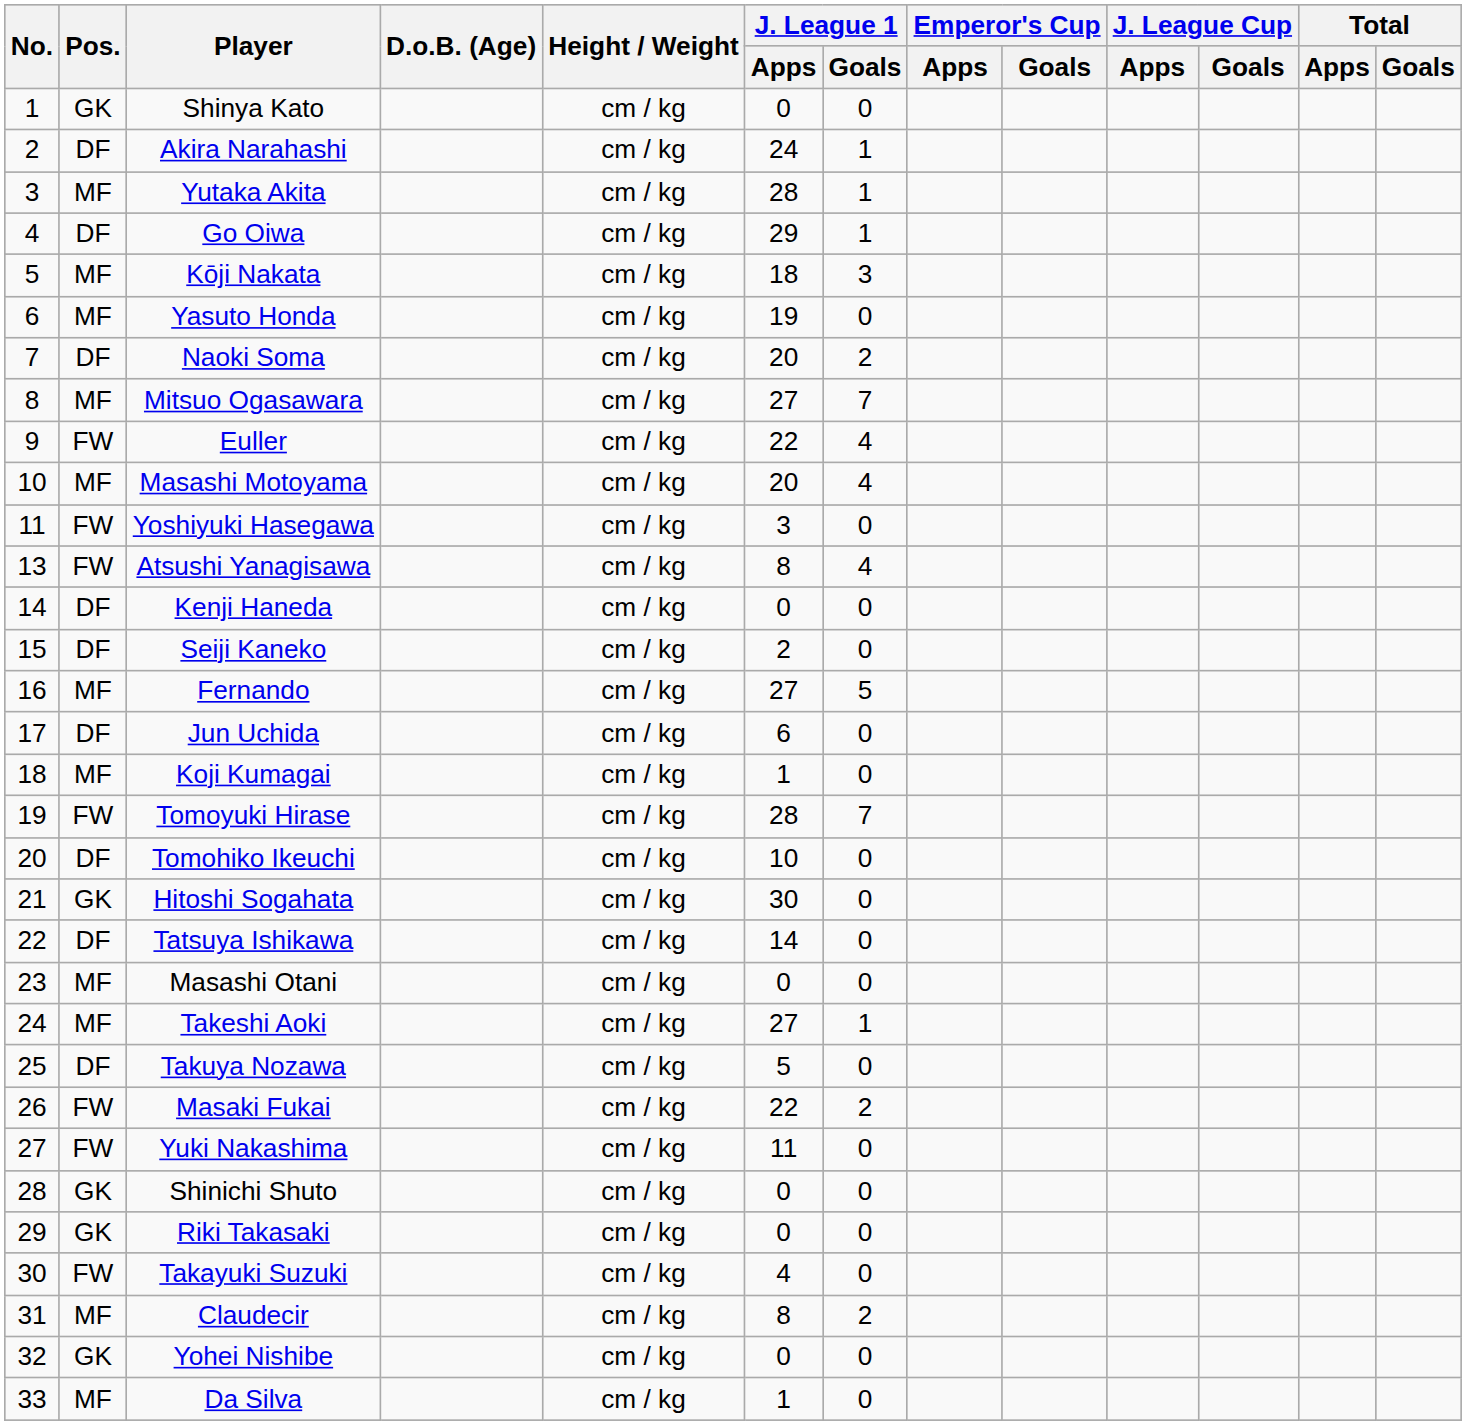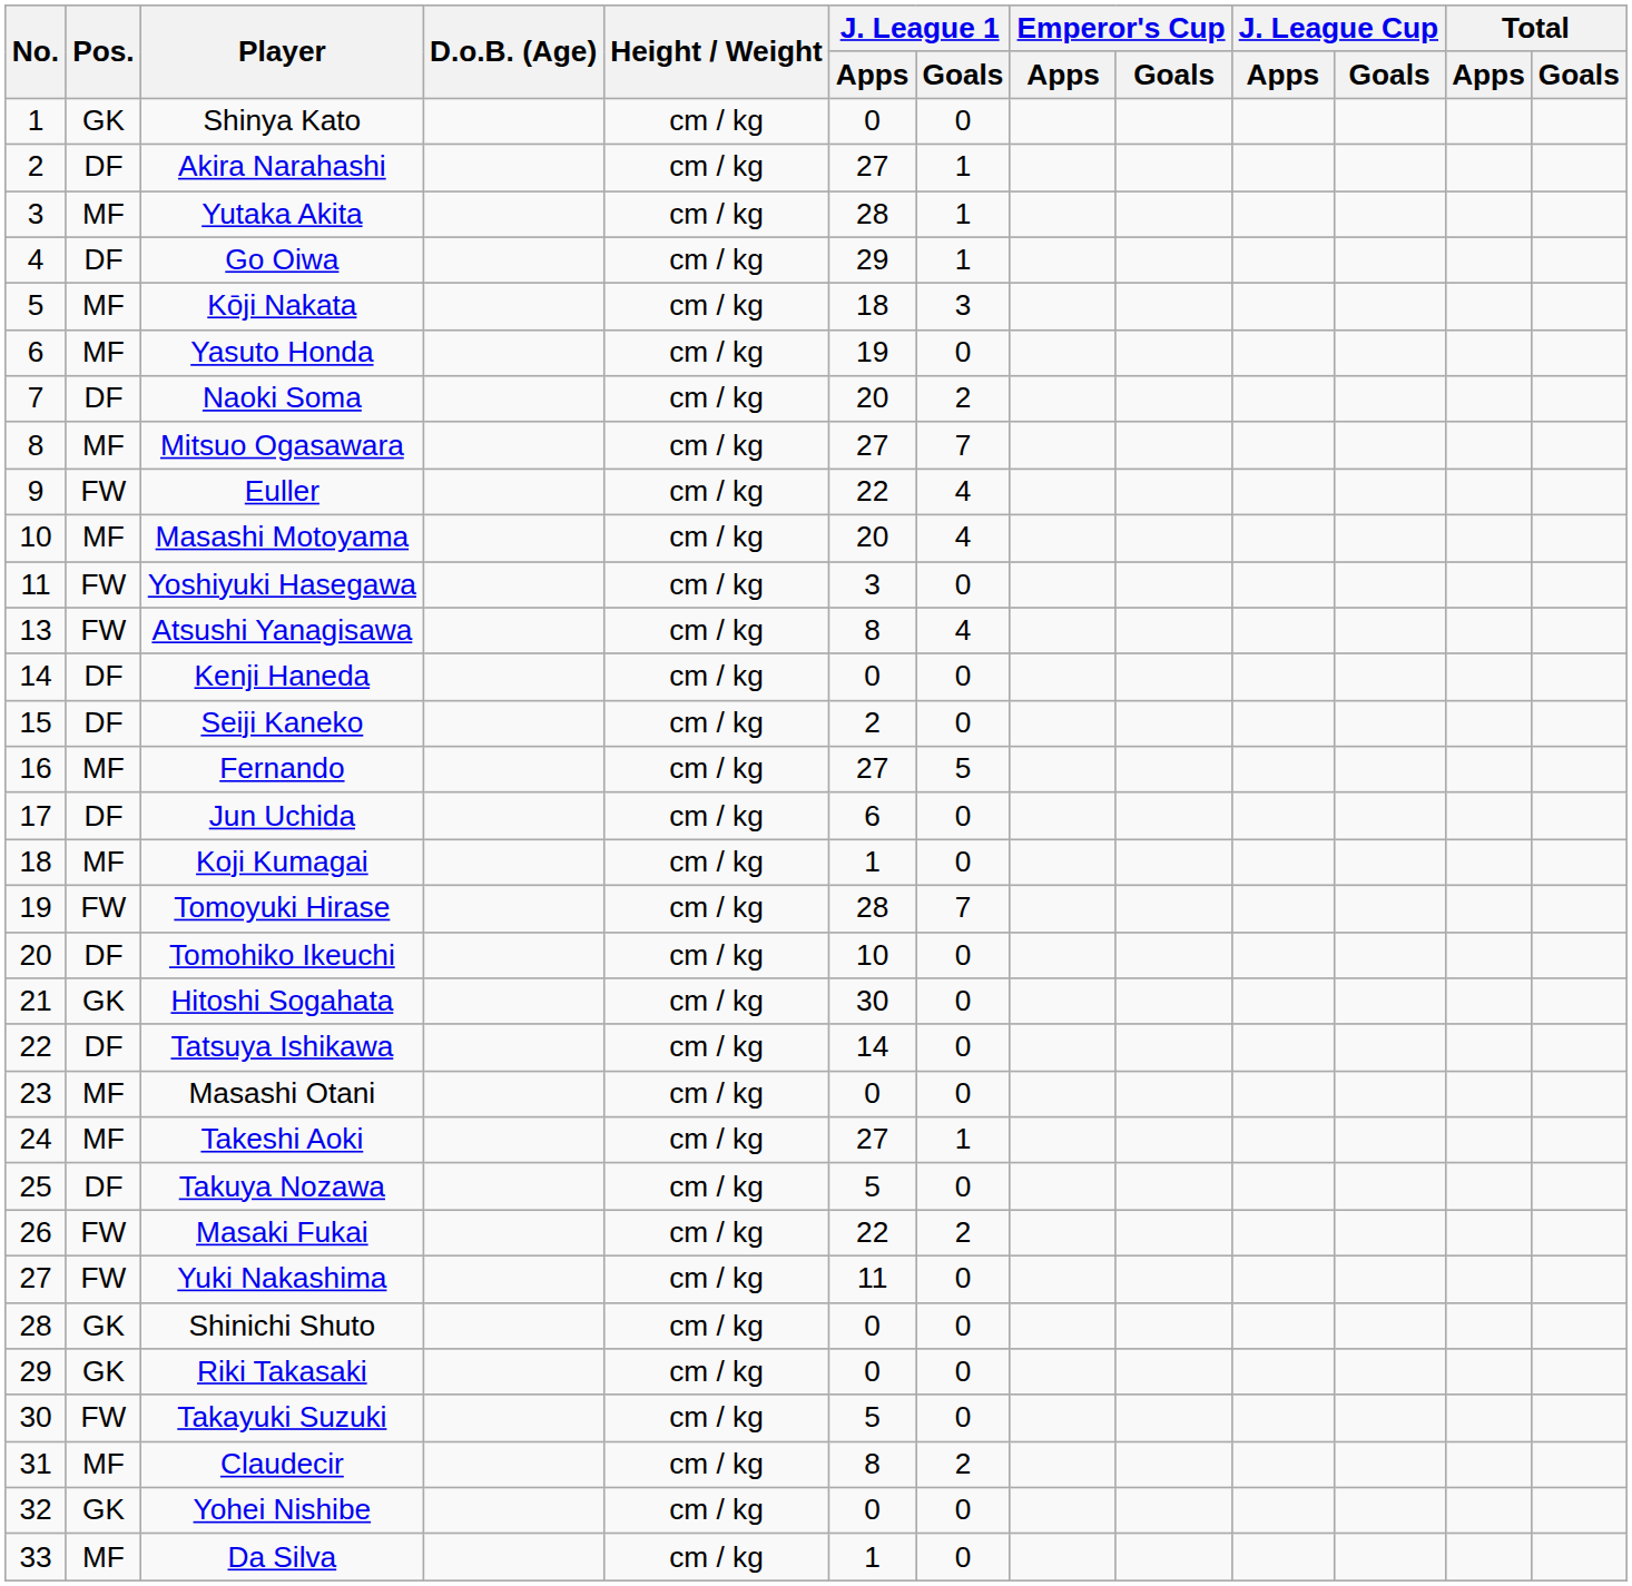Akira Narahashi | J. League 1 / Apps: 24 -> 27
Takayuki Suzuki | J. League 1 / Apps: 4 -> 5
